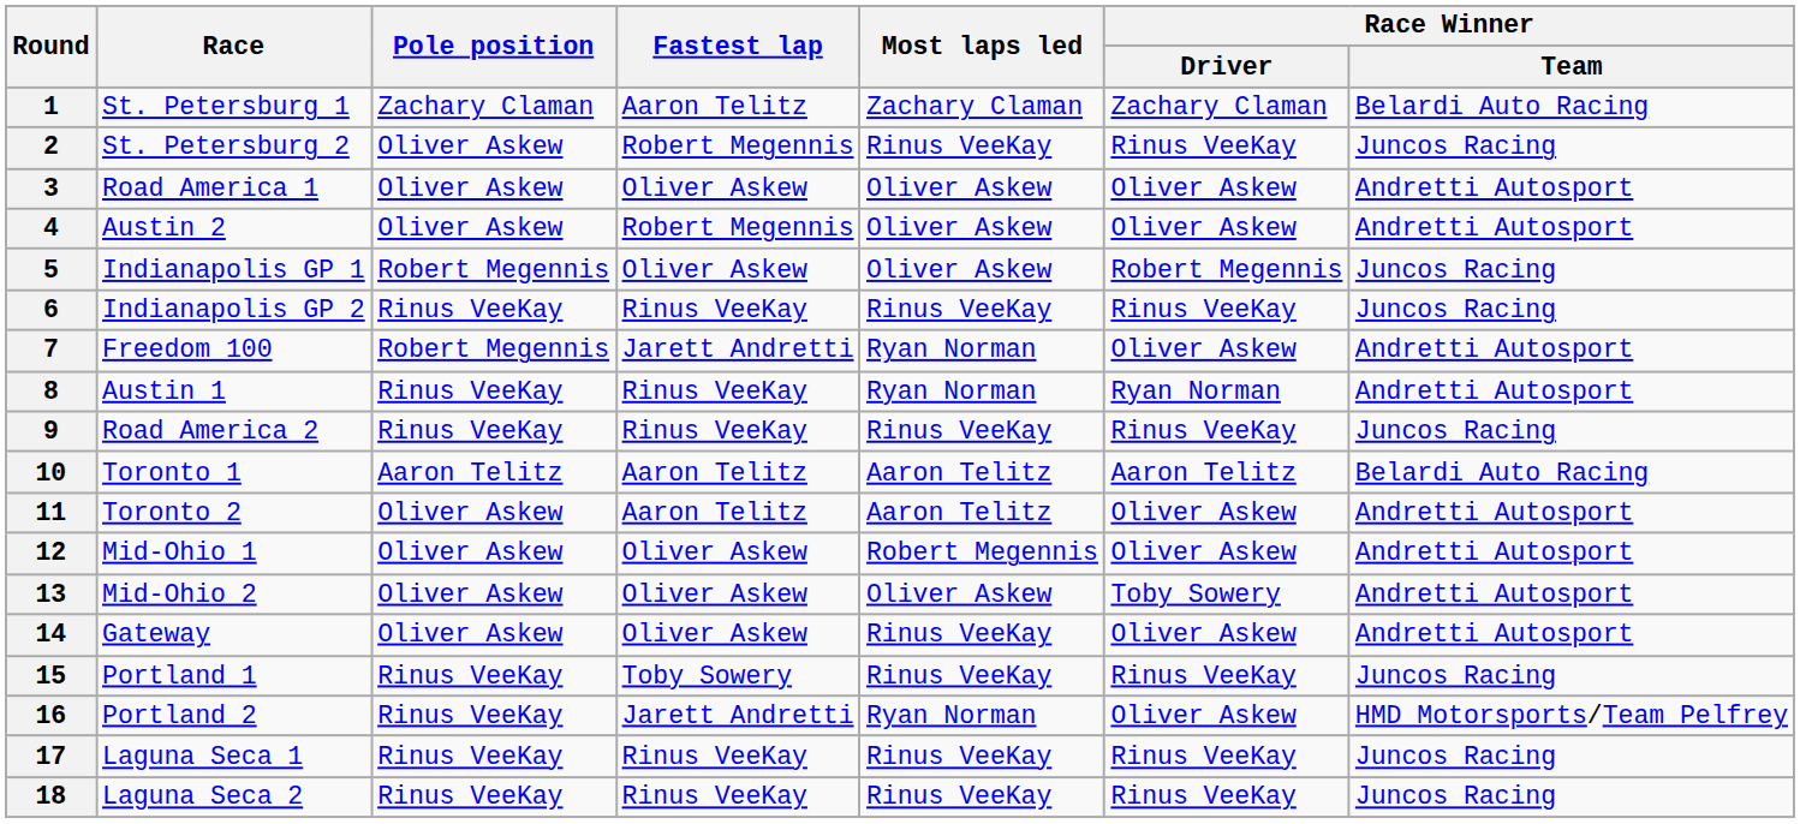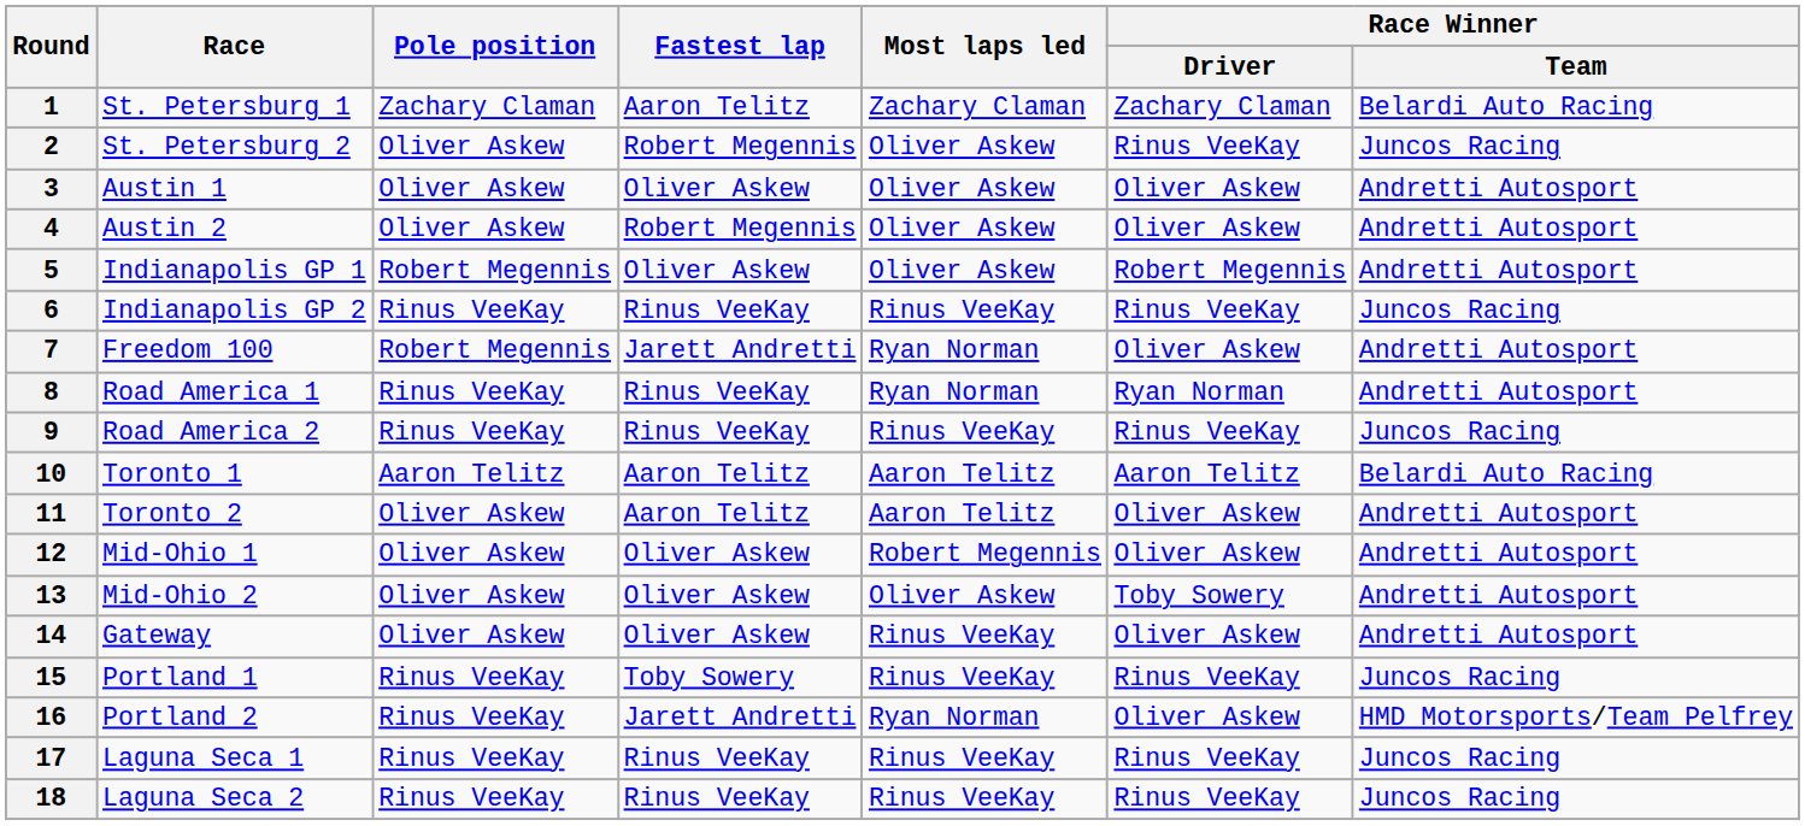2 | Most laps led: Rinus VeeKay -> Oliver Askew
3 | Race: Road America 1 -> Austin 1
5 | Race Winner / Team: Juncos Racing -> Andretti Autosport
8 | Race: Austin 1 -> Road America 1
